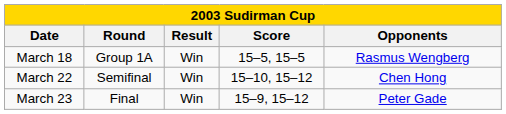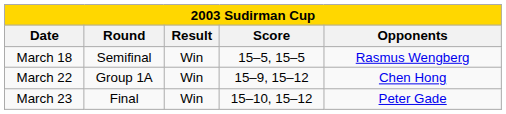March 18 | Round: Group 1A -> Semifinal
March 22 | Round: Semifinal -> Group 1A
March 22 | Score: 15–10, 15–12 -> 15–9, 15–12
March 23 | Score: 15–9, 15–12 -> 15–10, 15–12
